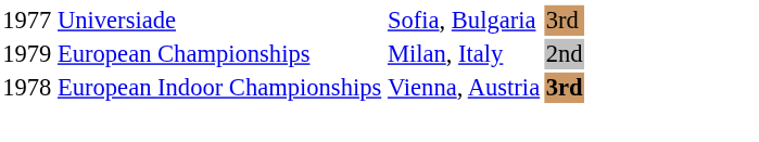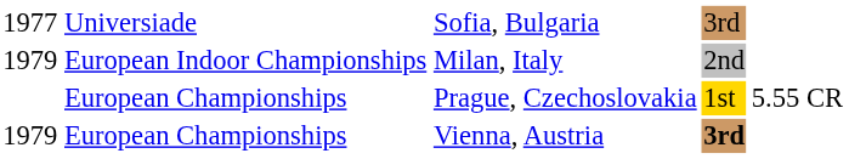Milan, Italy | column 2: European Championships -> European Indoor Championships
+ row: European Championships | Prague, Czechoslovakia | 1st | 5.55 CR
Vienna, Austria | column 1: 1978 -> 1979
Vienna, Austria | column 2: European Indoor Championships -> European Championships
